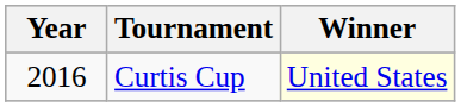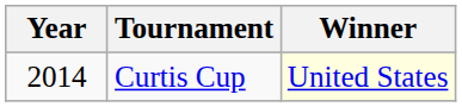Curtis Cup | Year: 2016 -> 2014
